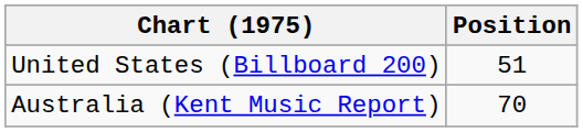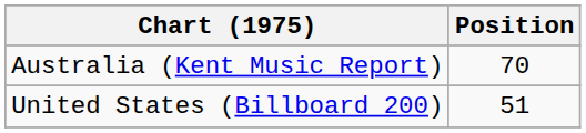rows swapped: Australia (Kent Music Report) <-> United States (Billboard 200)
